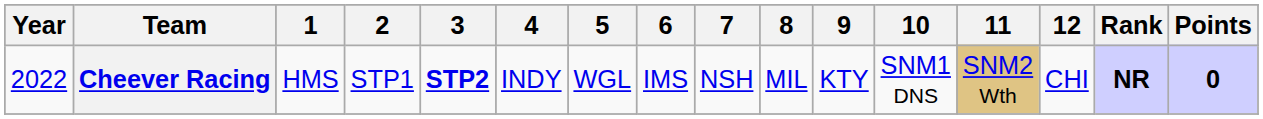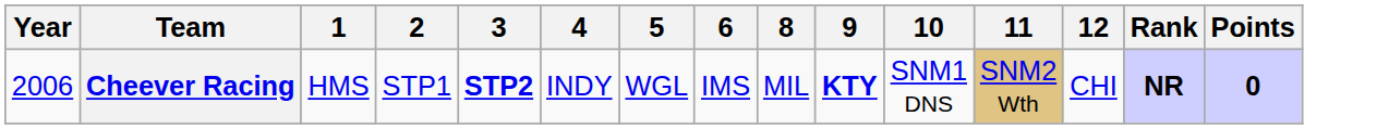- column: 7 | NSH
Cheever Racing | Year: 2022 -> 2006
Cheever Racing | 9: normal -> bold
